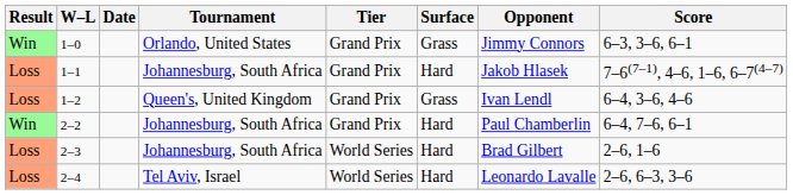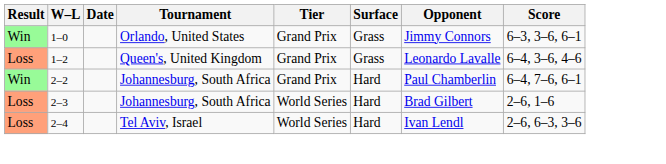- row: Loss | 1–1 | Johannesburg, South Africa | Grand Prix | Hard | Jakob Hlasek | 7–6(7–1), 4–6, 1–6, 6–7(4–7)
1–2 | Opponent: Ivan Lendl -> Leonardo Lavalle
2–4 | Opponent: Leonardo Lavalle -> Ivan Lendl
